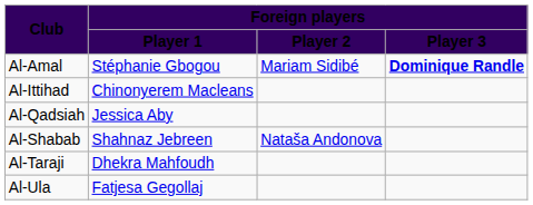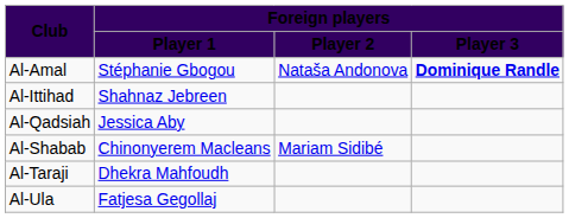Al-Amal | Foreign players / Player 2: Mariam Sidibé -> Nataša Andonova
Al-Ittihad | Foreign players / Player 1: Chinonyerem Macleans -> Shahnaz Jebreen
Al-Shabab | Foreign players / Player 1: Shahnaz Jebreen -> Chinonyerem Macleans
Al-Shabab | Foreign players / Player 2: Nataša Andonova -> Mariam Sidibé
